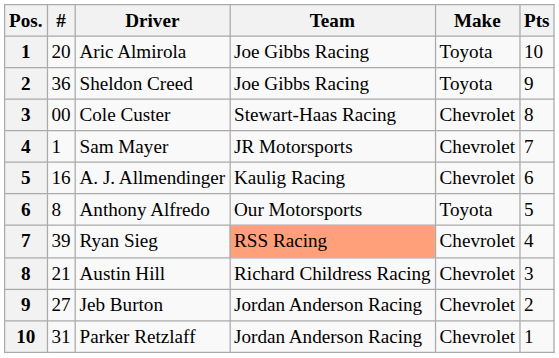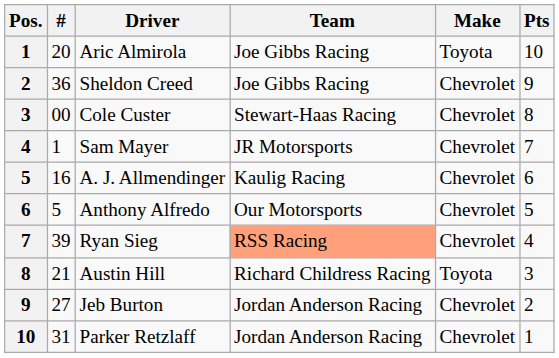Sheldon Creed | Make: Toyota -> Chevrolet
Anthony Alfredo | #: 8 -> 5
Anthony Alfredo | Make: Toyota -> Chevrolet
Austin Hill | Make: Chevrolet -> Toyota
